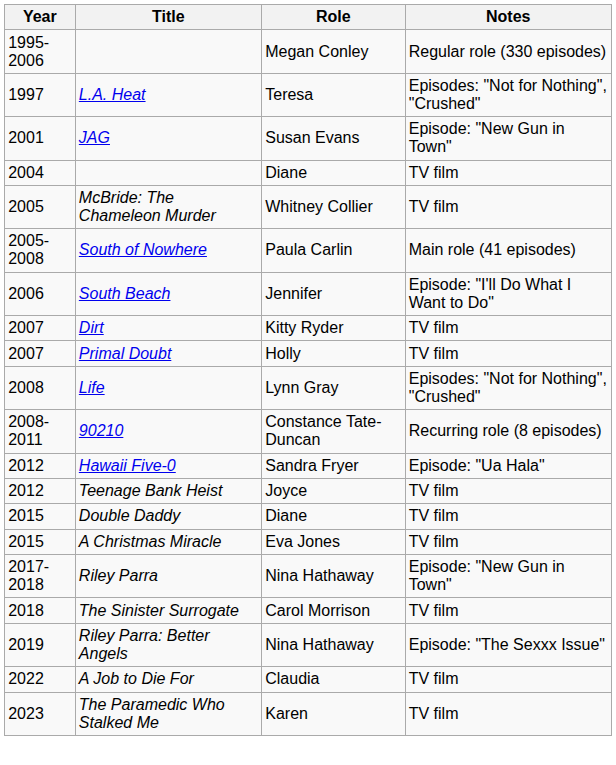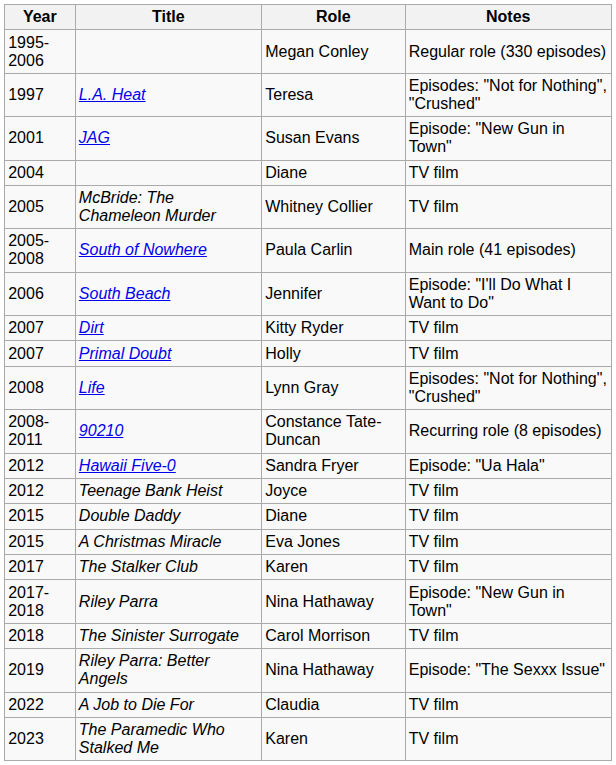+ row: 2017 | The Stalker Club | Karen | TV film
